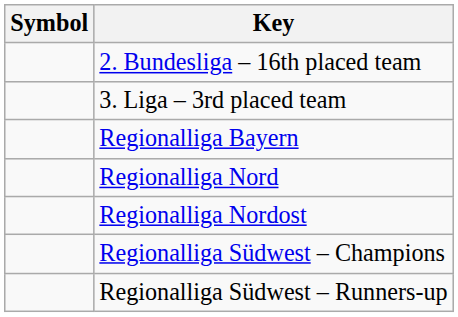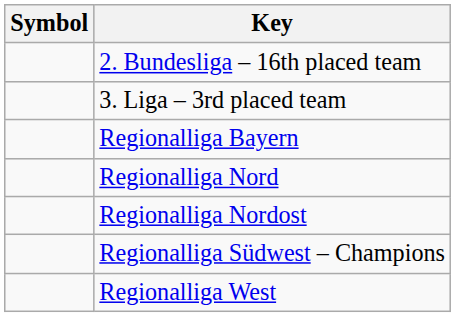- row: Regionalliga Südwest – Runners-up
+ row: Regionalliga West
